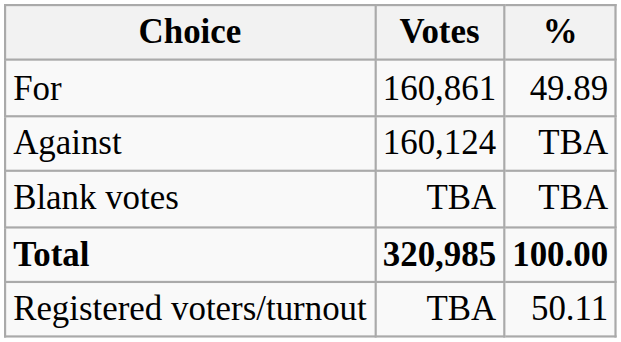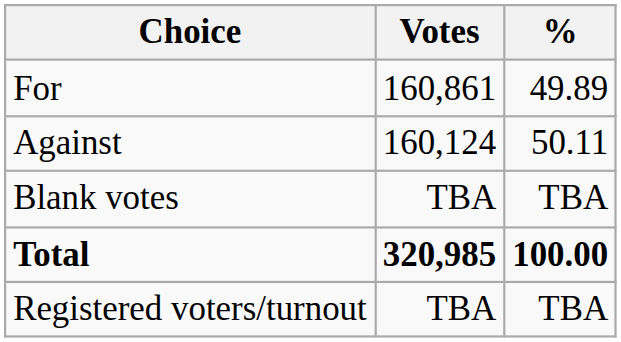Against | %: TBA -> 50.11
Registered voters/turnout | %: 50.11 -> TBA
